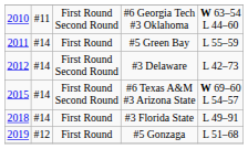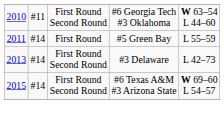#3 Delaware | column 1: 2012 -> 2013
- row: 2018 | #14 | First Round | #3 Florida State | L 49–91
- row: 2019 | #12 | First Round | #5 Gonzaga | L 51–68
